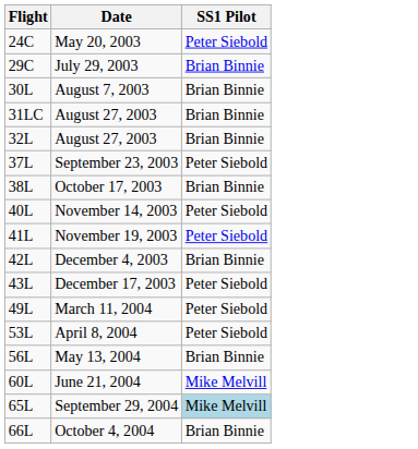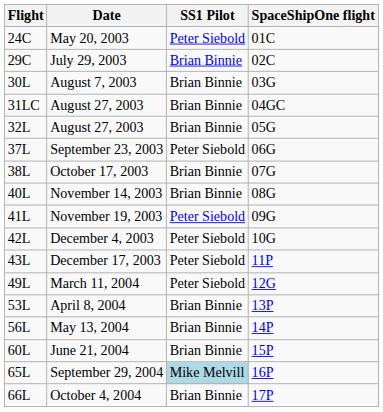+ column: SpaceShipOne flight | 01C | 02C | 03G | 04GC | 05G | 06G | 07G | 08G | 09G | 10G | 11P | 12G | 13P | 14P | 15P | 16P | 17P
November 14, 2003 | SS1 Pilot: Peter Siebold -> Brian Binnie
December 4, 2003 | SS1 Pilot: Brian Binnie -> Peter Siebold
April 8, 2004 | SS1 Pilot: Peter Siebold -> Brian Binnie
June 21, 2004 | SS1 Pilot: Mike Melvill -> Brian Binnie
